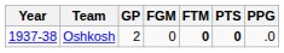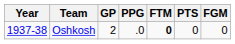columns swapped: FGM <-> PPG
Oshkosh | PTS: bold -> normal
